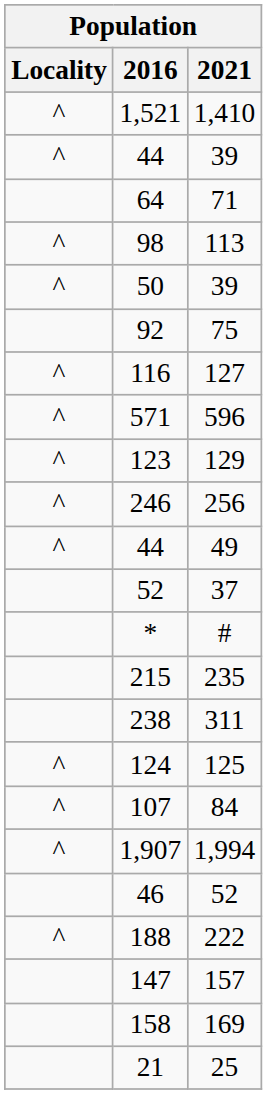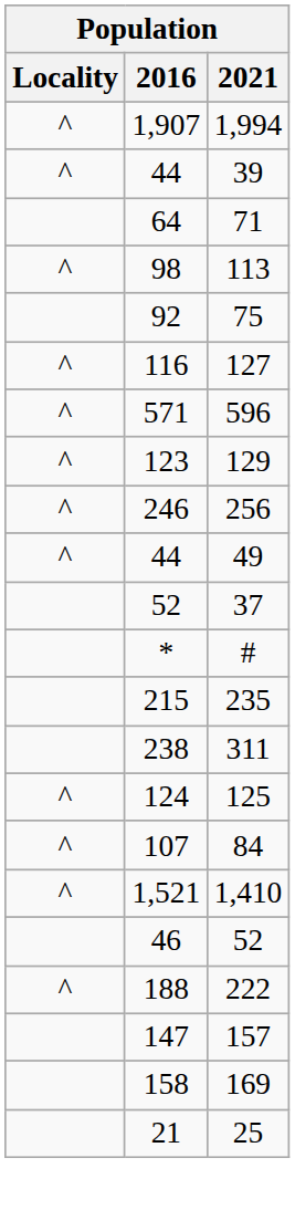rows swapped: 1,521 <-> 1,907
- row: ^ | 50 | 39
